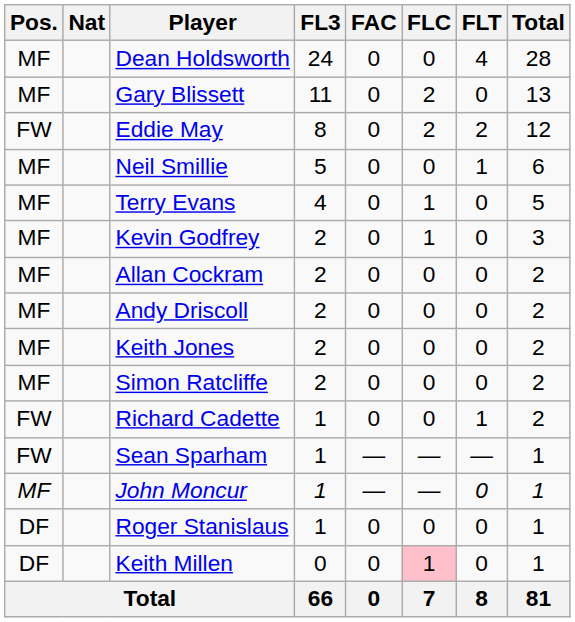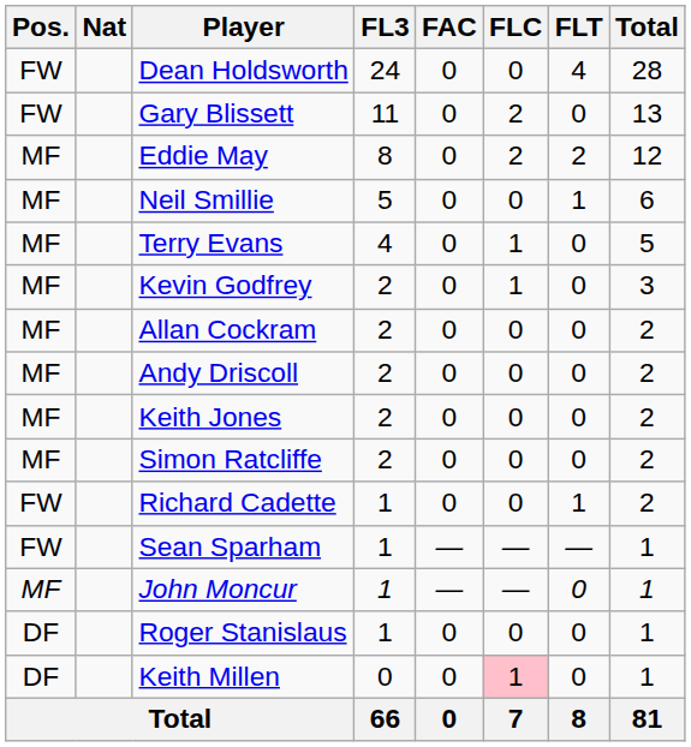Dean Holdsworth | Pos.: MF -> FW
Gary Blissett | Pos.: MF -> FW
Eddie May | Pos.: FW -> MF
